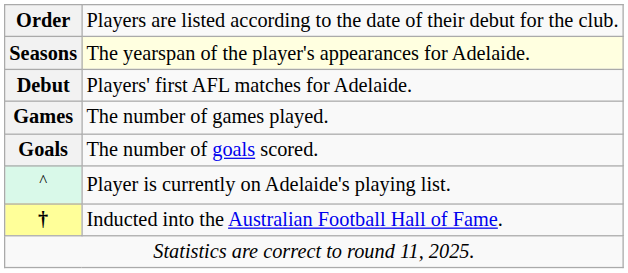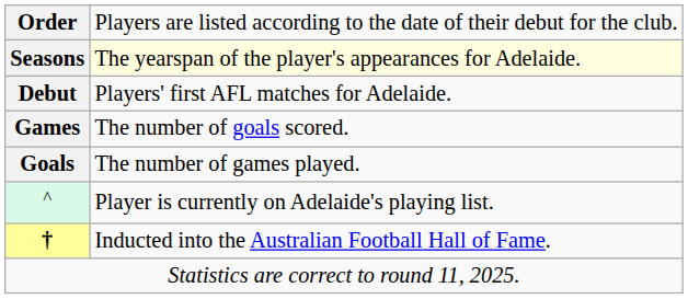Games | column 2: The number of games played. -> The number of goals scored.
Goals | column 2: The number of goals scored. -> The number of games played.
